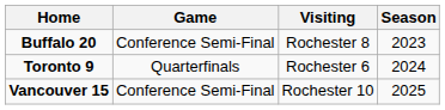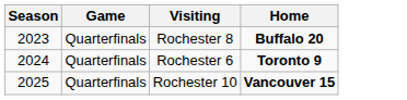columns swapped: Season <-> Home
Rochester 8 | Game: Conference Semi-Final -> Quarterfinals
Rochester 10 | Game: Conference Semi-Final -> Quarterfinals
